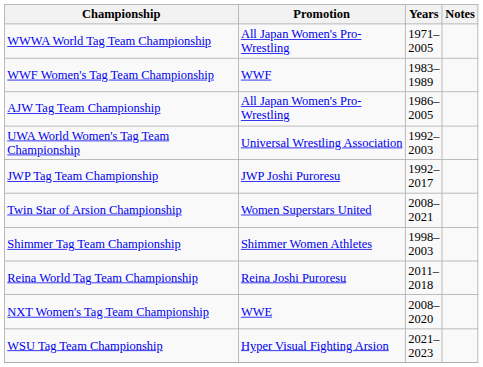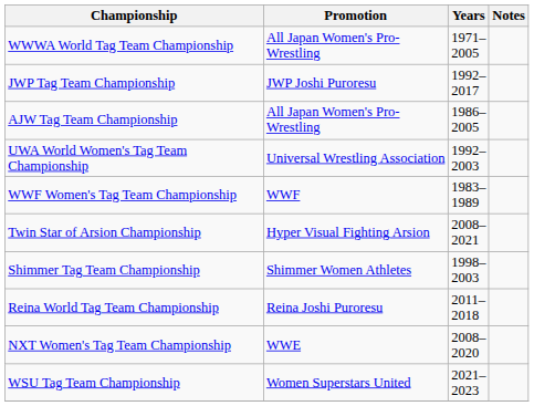rows swapped: WWF Women's Tag Team Championship <-> JWP Tag Team Championship
Twin Star of Arsion Championship | Promotion: Women Superstars United -> Hyper Visual Fighting Arsion
WSU Tag Team Championship | Promotion: Hyper Visual Fighting Arsion -> Women Superstars United
